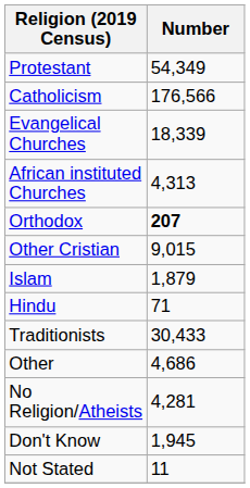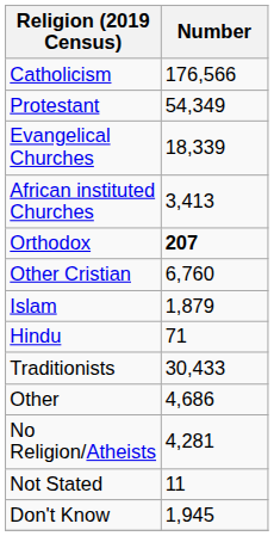rows swapped: Catholicism <-> Protestant
African instituted Churches | Number: 4,313 -> 3,413
Other Cristian | Number: 9,015 -> 6,760
rows swapped: Don't Know <-> Not Stated
